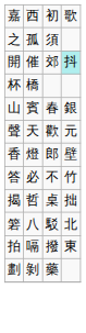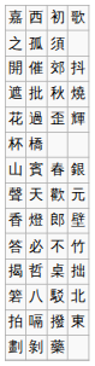開 | column 4: paleturquoise background -> no background
+ row: 遮 | 批 | 秋 | 燒
+ row: 花 | 過 | 歪 | 輝
